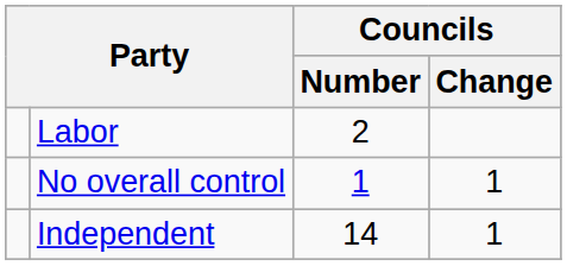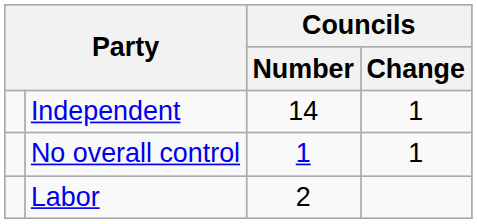rows swapped: Independent <-> Labor
